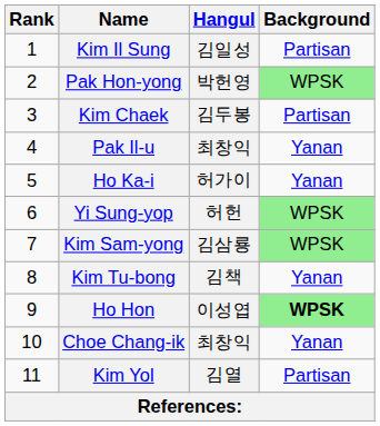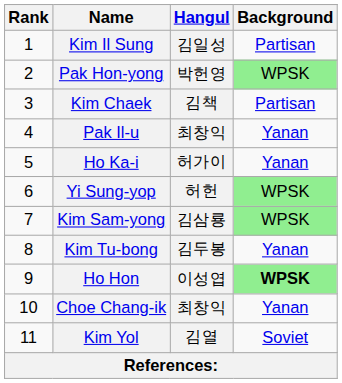Kim Chaek | Hangul: 김두봉 -> 김책
Kim Tu-bong | Hangul: 김책 -> 김두봉
Kim Yol | Background: Partisan -> Soviet
